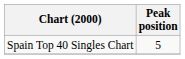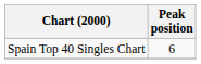Spain Top 40 Singles Chart | Peak position: 5 -> 6
